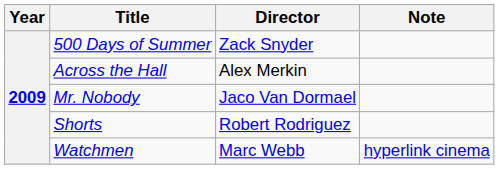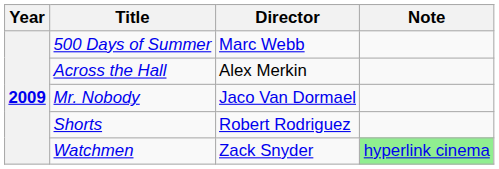500 Days of Summer | Director: Zack Snyder -> Marc Webb
Watchmen | Director: Marc Webb -> Zack Snyder
Watchmen | Note: no background -> lightgreen background
